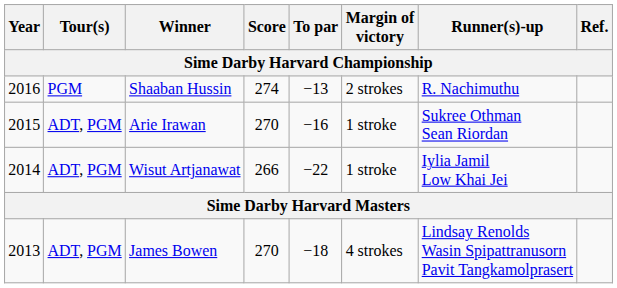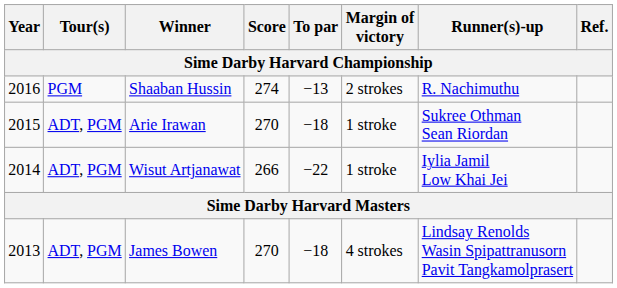Arie Irawan | To par: −16 -> −18
